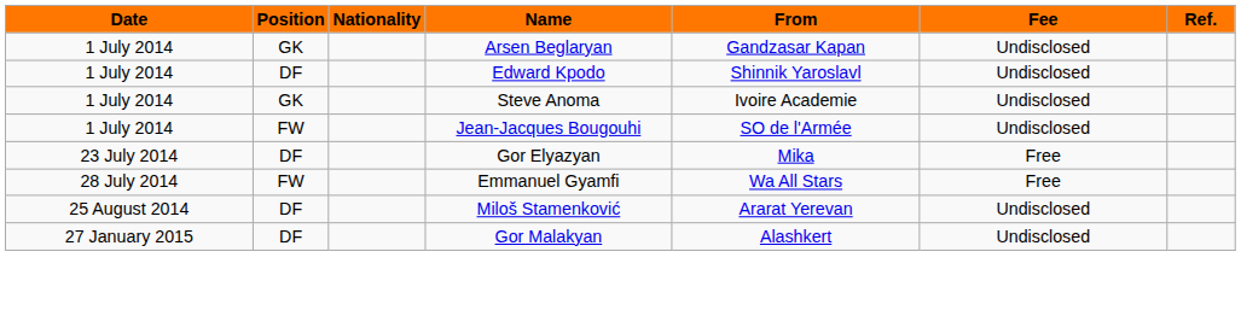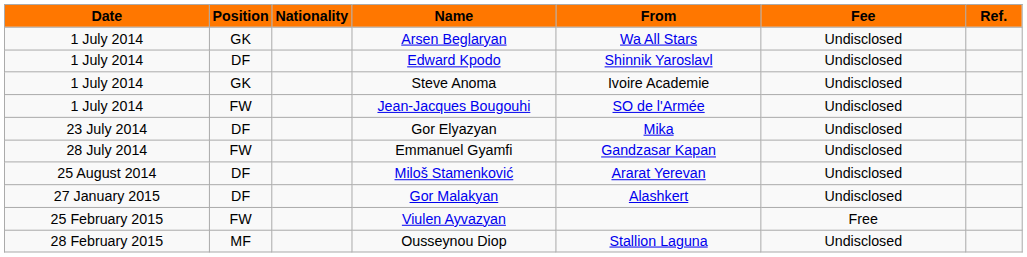Arsen Beglaryan | From: Gandzasar Kapan -> Wa All Stars
Gor Elyazyan | Fee: Free -> Undisclosed
Emmanuel Gyamfi | From: Wa All Stars -> Gandzasar Kapan
Emmanuel Gyamfi | Fee: Free -> Undisclosed
+ row: 25 February 2015 | FW | Viulen Ayvazyan | Free
+ row: 28 February 2015 | MF | Ousseynou Diop | Stallion Laguna | Undisclosed
